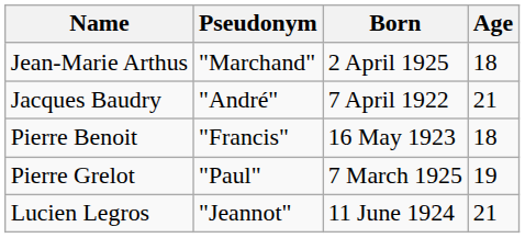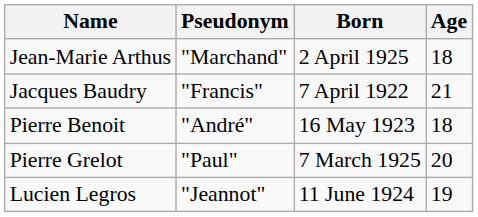Jacques Baudry | Pseudonym: "André" -> "Francis"
Pierre Benoit | Pseudonym: "Francis" -> "André"
Pierre Grelot | Age: 19 -> 20
Lucien Legros | Age: 21 -> 19
